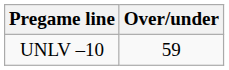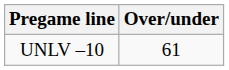UNLV –10 | Over/under: 59 -> 61
